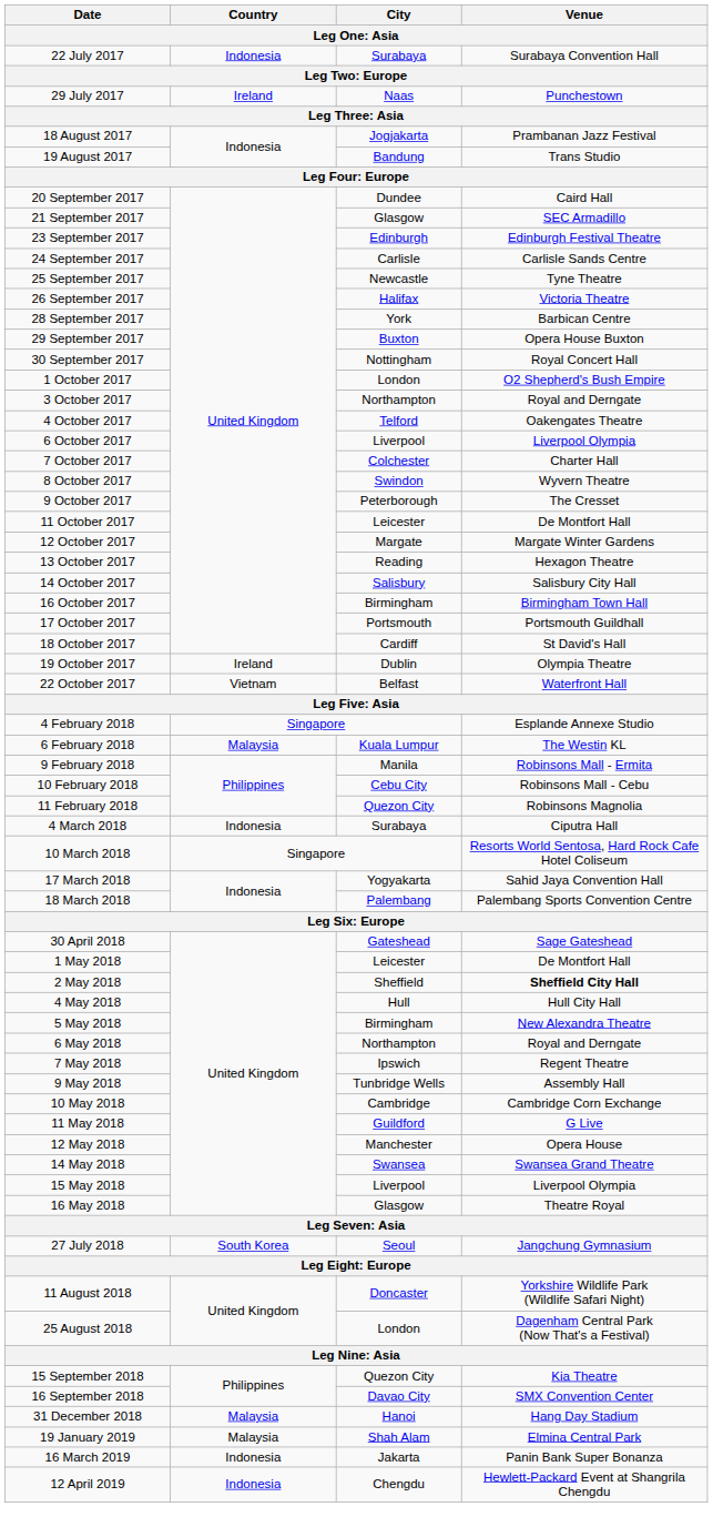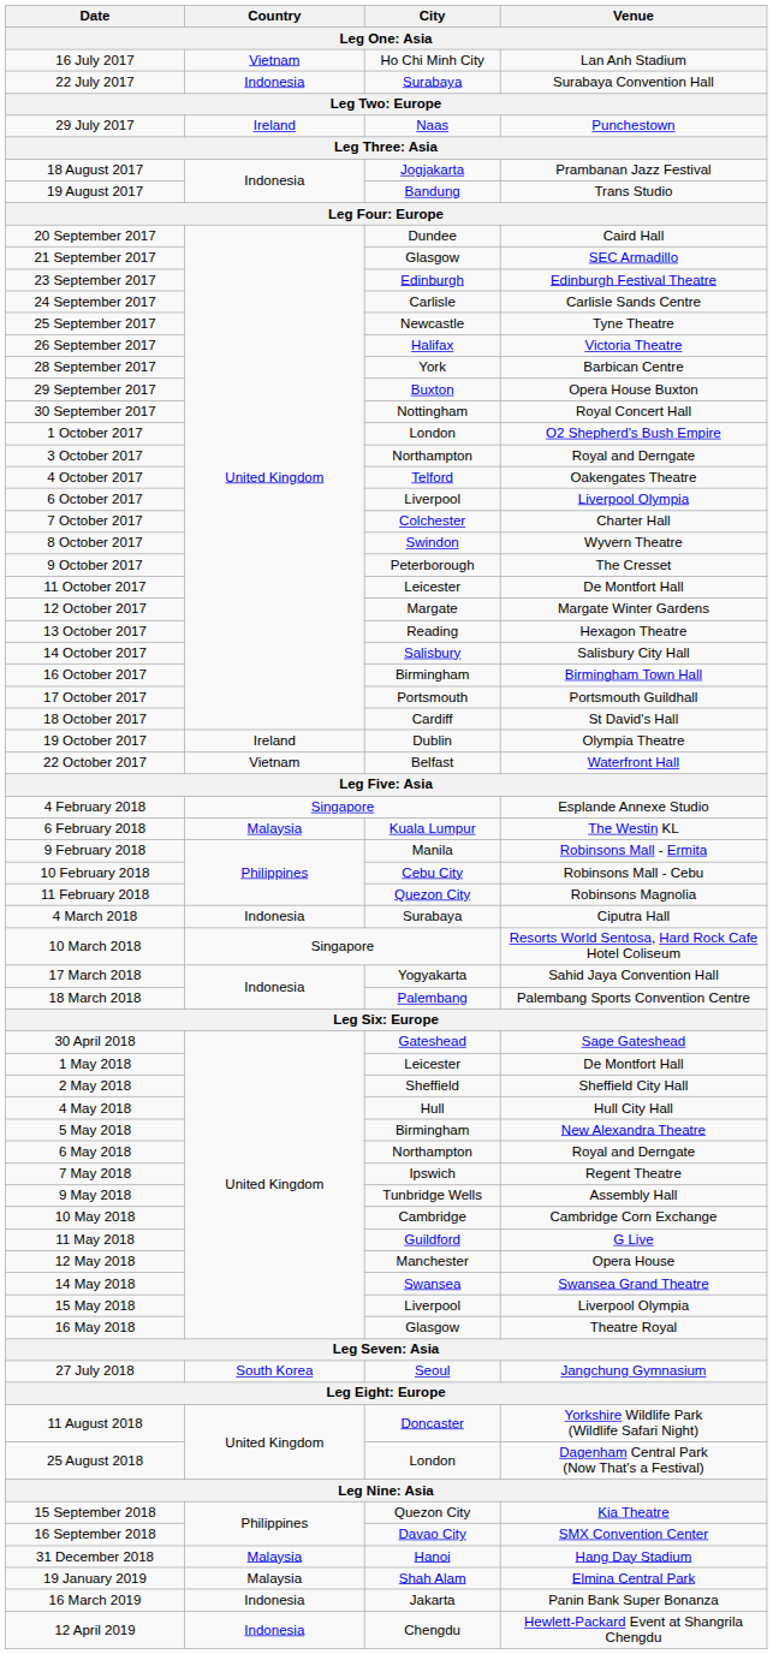+ row: 16 July 2017 | Vietnam | Ho Chi Minh City | Lan Anh Stadium
2 May 2018 | Venue: bold -> normal
